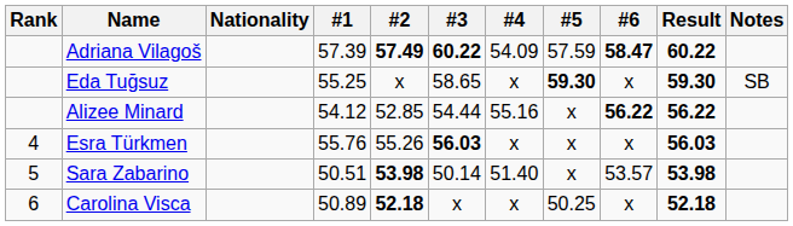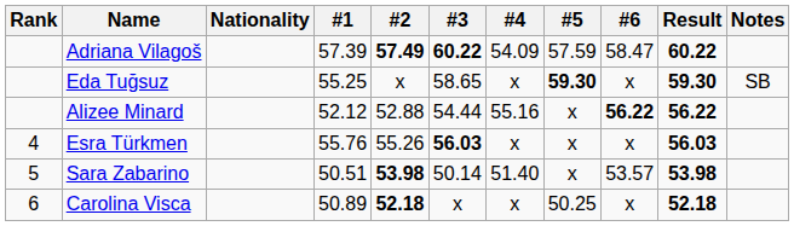Adriana Vilagoš | #6: bold -> normal
Alizee Minard | #1: 54.12 -> 52.12
Alizee Minard | #2: 52.85 -> 52.88
